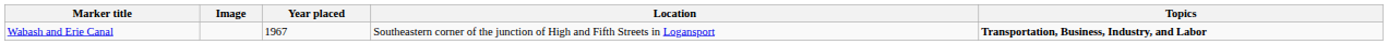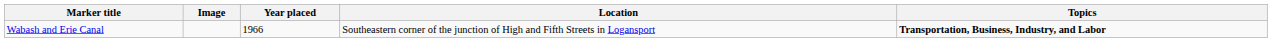Wabash and Erie Canal | Year placed: 1967 -> 1966
